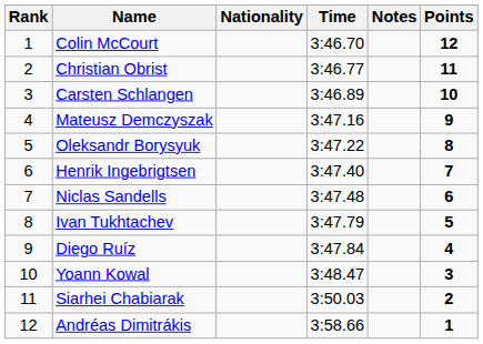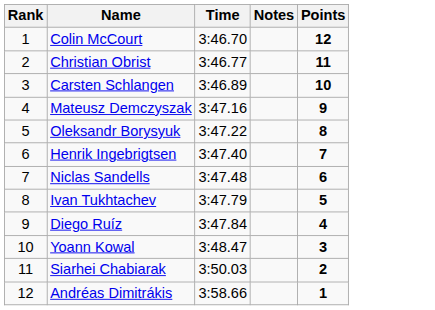- column: Nationality
